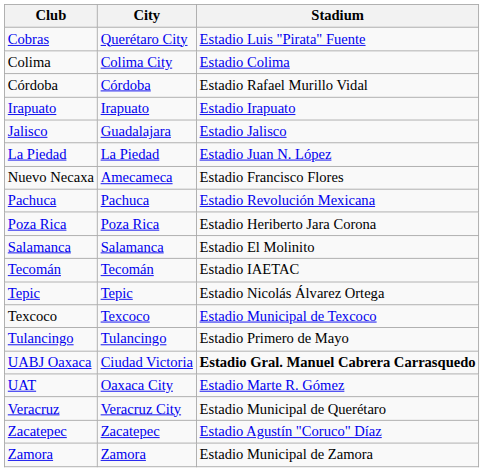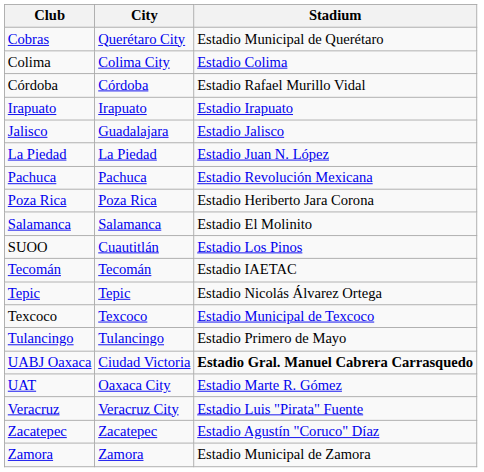Cobras | Stadium: Estadio Luis "Pirata" Fuente -> Estadio Municipal de Querétaro
- row: Nuevo Necaxa | Amecameca | Estadio Francisco Flores
+ row: SUOO | Cuautitlán | Estadio Los Pinos
Veracruz | Stadium: Estadio Municipal de Querétaro -> Estadio Luis "Pirata" Fuente
